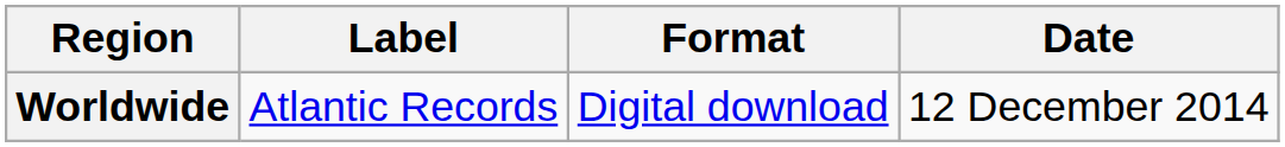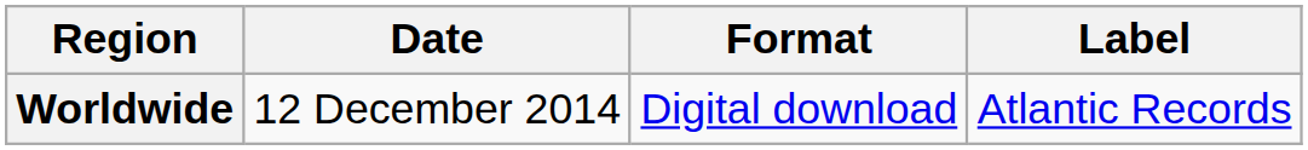columns swapped: Date <-> Label
